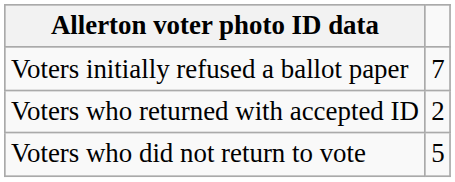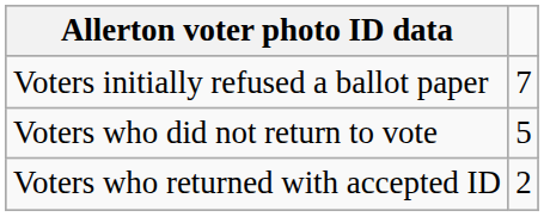rows swapped: Voters who returned with accepted ID <-> Voters who did not return to vote
